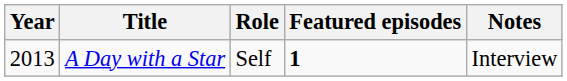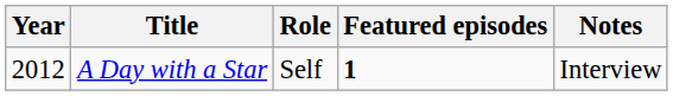A Day with a Star | Year: 2013 -> 2012
